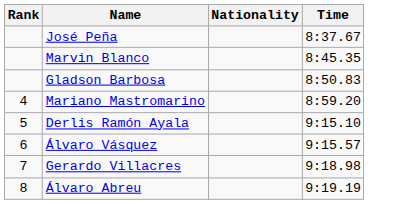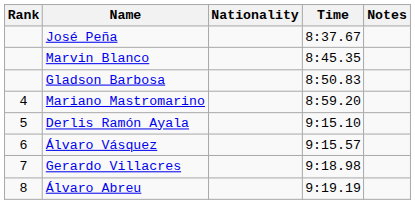+ column: Notes
